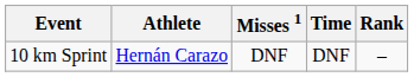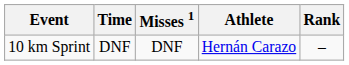columns swapped: Athlete <-> Time
